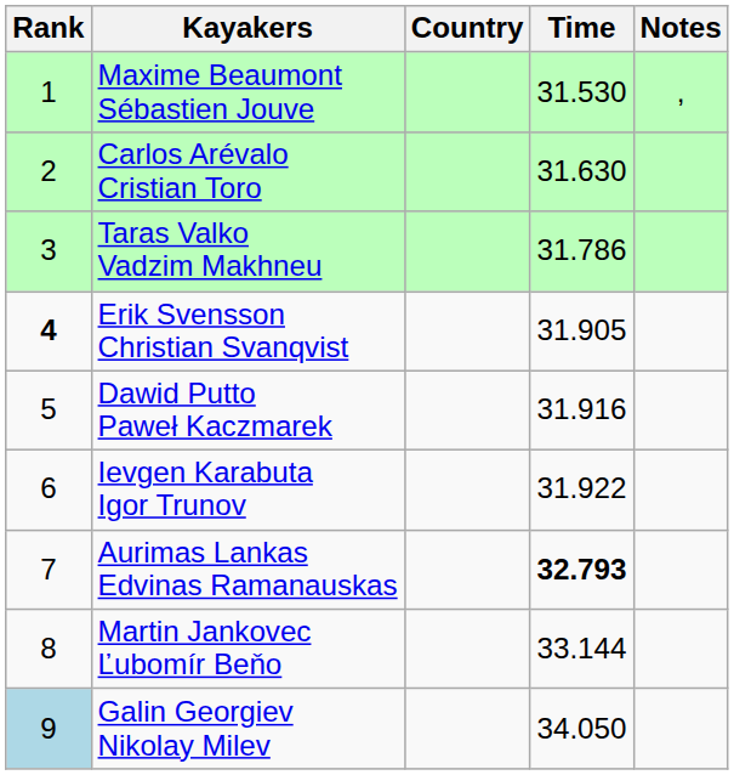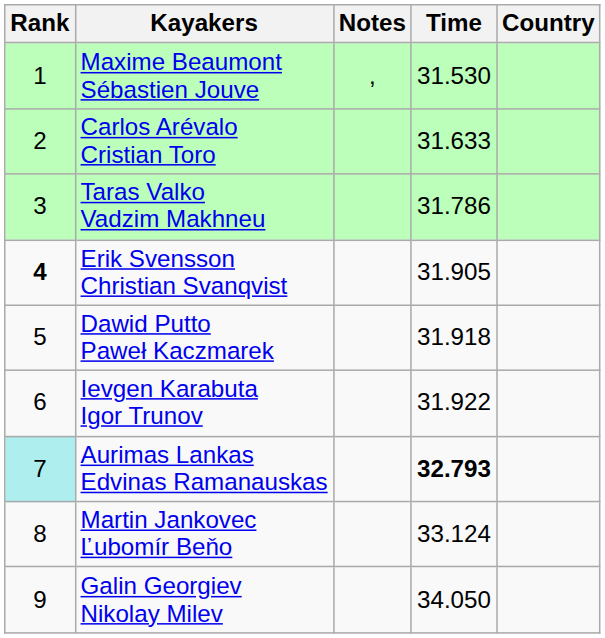columns swapped: Country <-> Notes
Carlos Arévalo Cristian Toro | Time: 31.630 -> 31.633
Dawid Putto Paweł Kaczmarek | Time: 31.916 -> 31.918
Aurimas Lankas Edvinas Ramanauskas | Rank: no background -> paleturquoise background
Martin Jankovec Ľubomír Beňo | Time: 33.144 -> 33.124
Galin Georgiev Nikolay Milev | Rank: lightblue background -> no background
